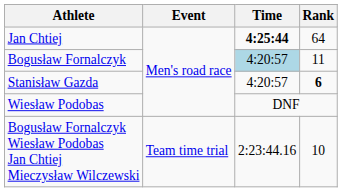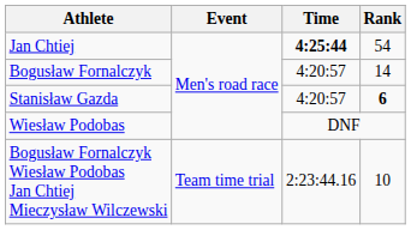Jan Chtiej | Rank: 64 -> 54
Bogusław Fornalczyk | Time: lightblue background -> no background
Bogusław Fornalczyk | Rank: 11 -> 14
